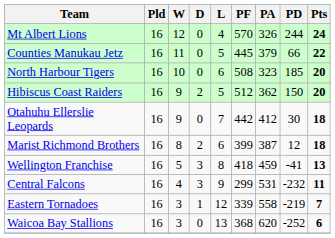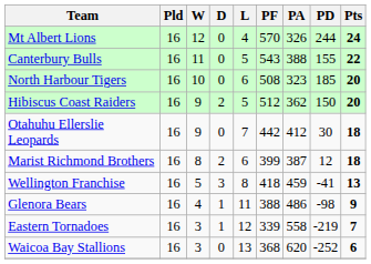+ row: Canterbury Bulls | 16 | 11 | 0 | 5 | 543 | 388 | 155 | 22
- row: Counties Manukau Jetz | 16 | 11 | 0 | 5 | 445 | 379 | 66 | 22
- row: Central Falcons | 16 | 4 | 3 | 9 | 299 | 531 | -232 | 11
+ row: Glenora Bears | 16 | 4 | 1 | 11 | 388 | 486 | -98 | 9
